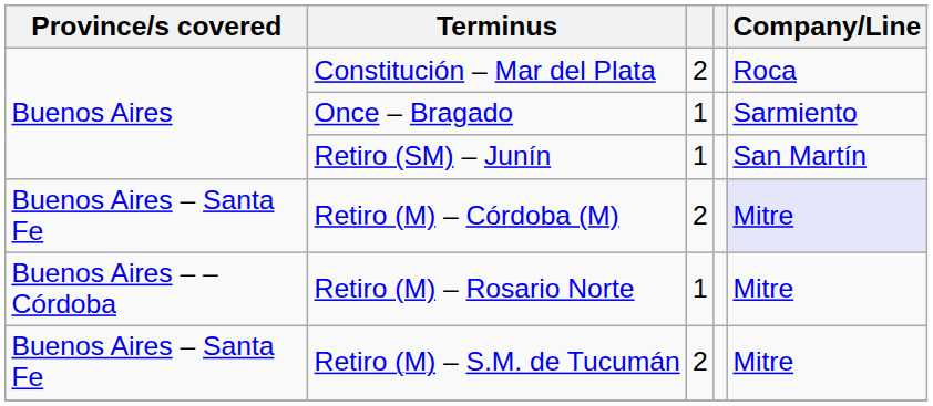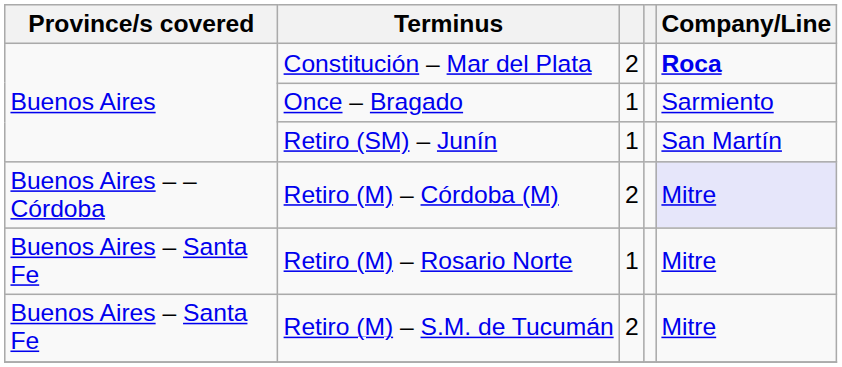Constitución – Mar del Plata | Company/Line: normal -> bold
Retiro (M) – Córdoba (M) | Province/s covered: Buenos Aires – Santa Fe -> Buenos Aires – – Córdoba
Retiro (M) – Rosario Norte | Province/s covered: Buenos Aires – – Córdoba -> Buenos Aires – Santa Fe
